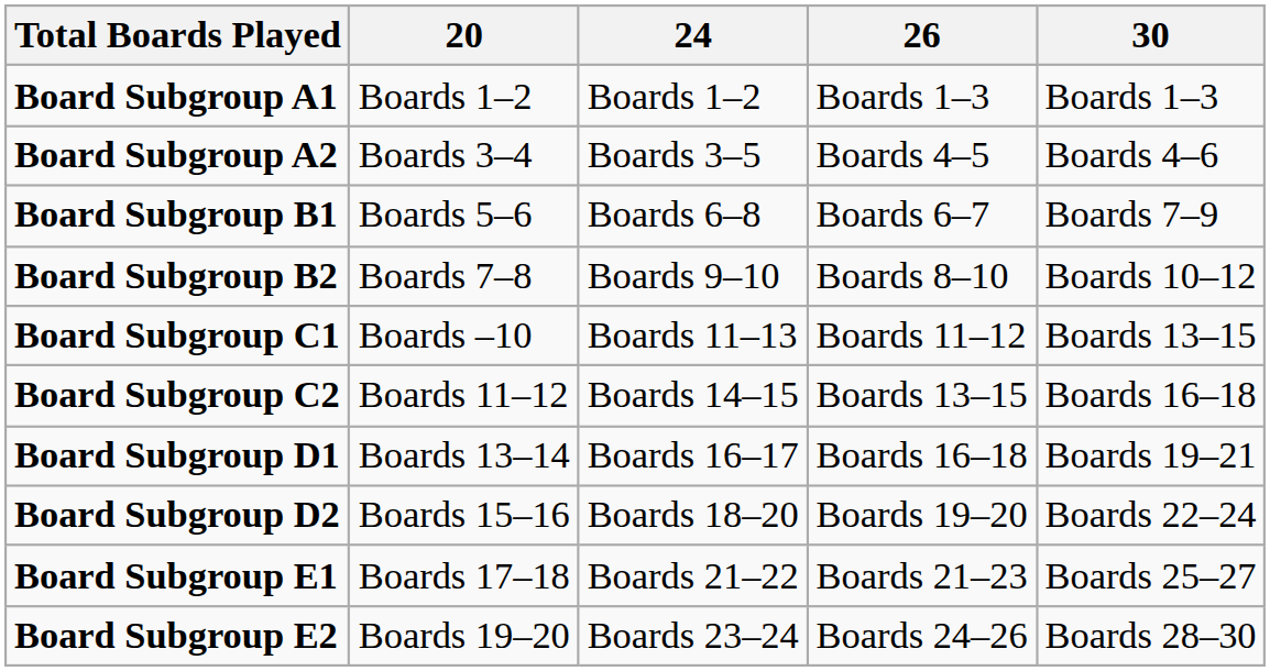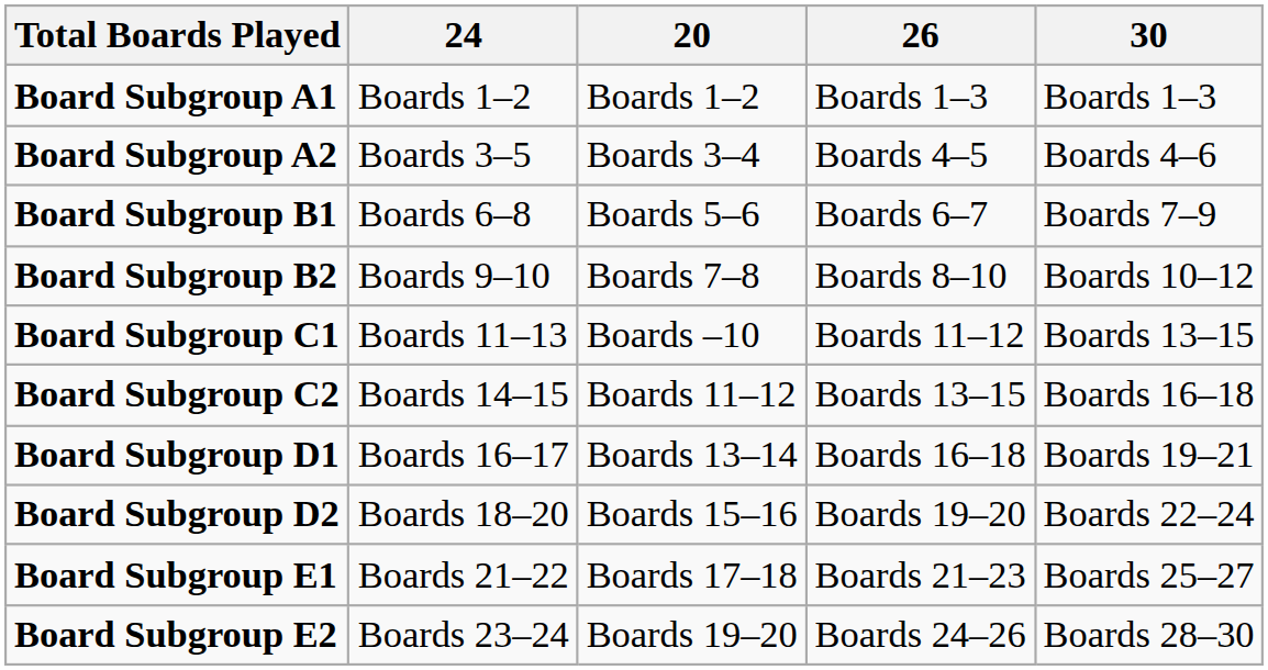columns swapped: 20 <-> 24
